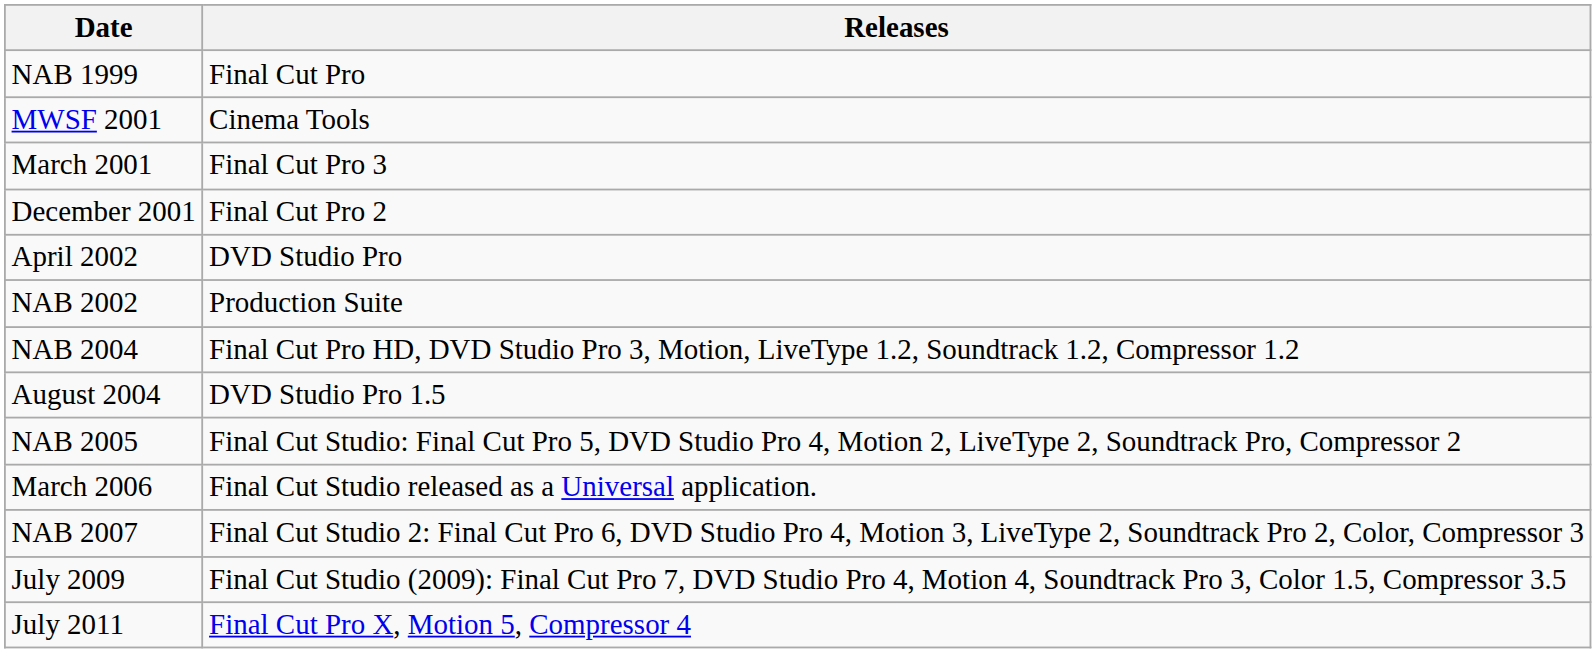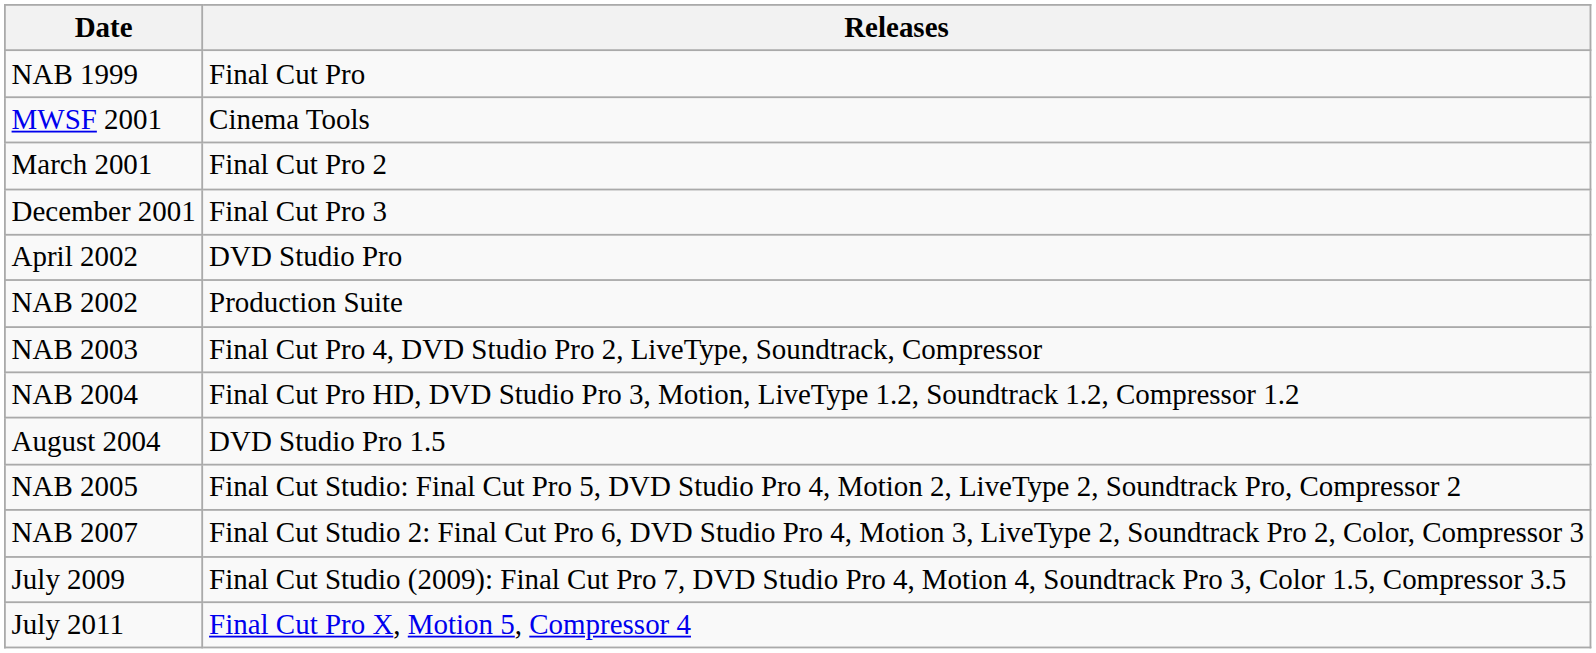March 2001 | Releases: Final Cut Pro 3 -> Final Cut Pro 2
December 2001 | Releases: Final Cut Pro 2 -> Final Cut Pro 3
+ row: NAB 2003 | Final Cut Pro 4, DVD Studio Pro 2, LiveType, Soundtrack, Compressor
- row: March 2006 | Final Cut Studio released as a Universal application.
